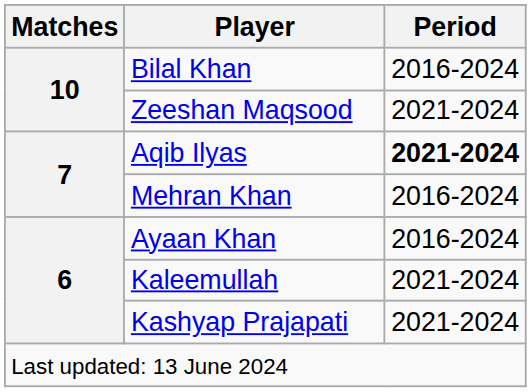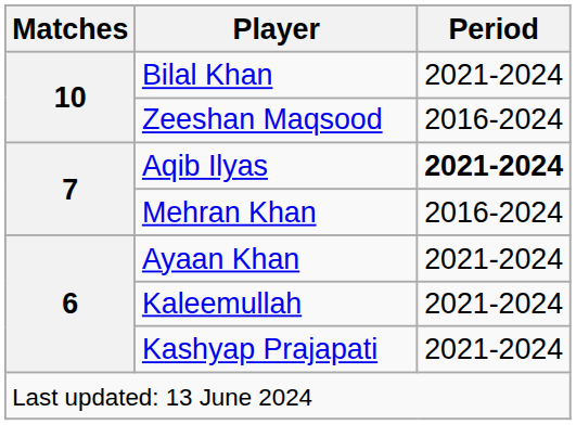Bilal Khan | Period: 2016-2024 -> 2021-2024
Zeeshan Maqsood | Period: 2021-2024 -> 2016-2024
Ayaan Khan | Period: 2016-2024 -> 2021-2024
